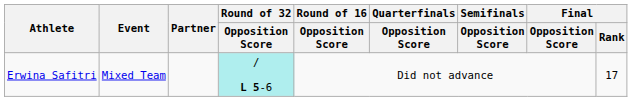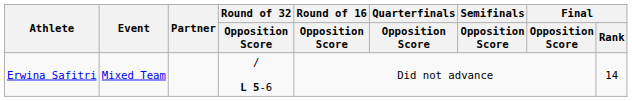Erwina Safitri | Round of 32 / Opposition Score: paleturquoise background -> no background
Erwina Safitri | Final / Rank: 17 -> 14
